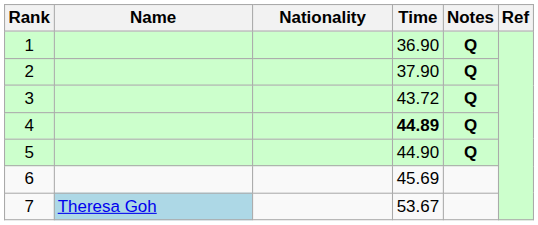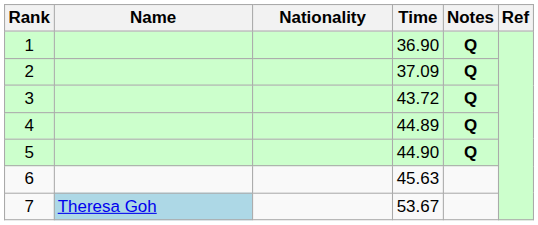2 | Time: 37.90 -> 37.09
4 | Time: bold -> normal
6 | Time: 45.69 -> 45.63
